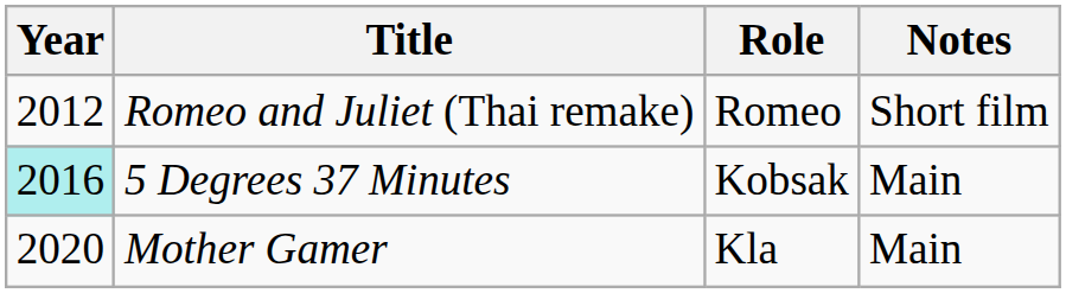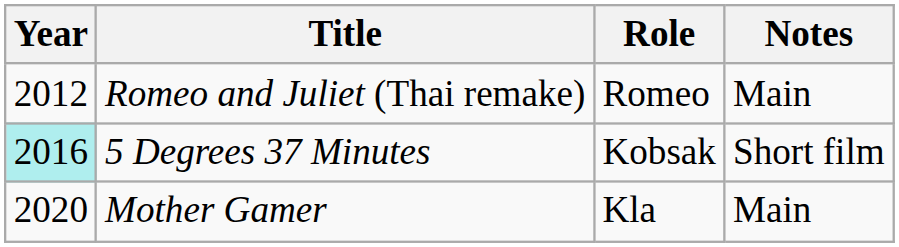Romeo and Juliet (Thai remake) | Notes: Short film -> Main
5 Degrees 37 Minutes | Notes: Main -> Short film
